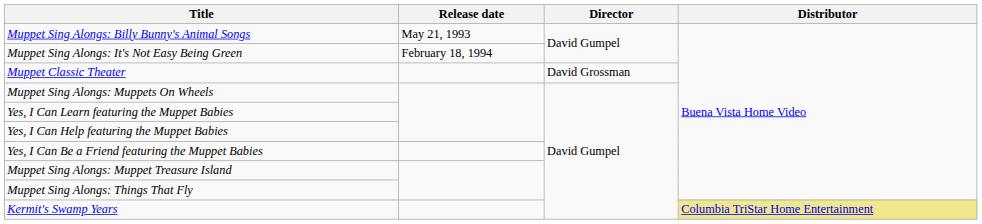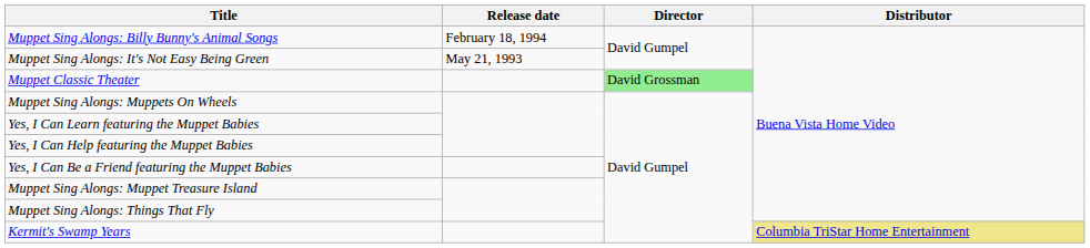Muppet Sing Alongs: Billy Bunny's Animal Songs | Release date: May 21, 1993 -> February 18, 1994
Muppet Sing Alongs: It's Not Easy Being Green | Release date: February 18, 1994 -> May 21, 1993
Muppet Classic Theater | Director: no background -> lightgreen background
